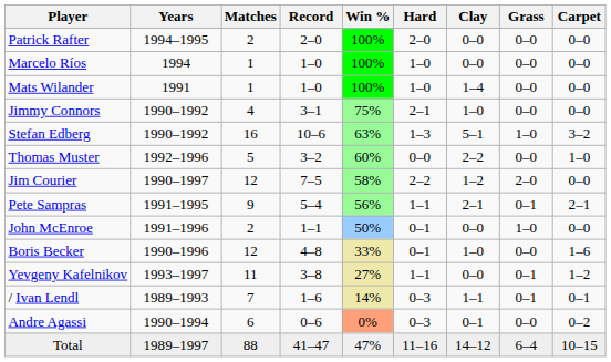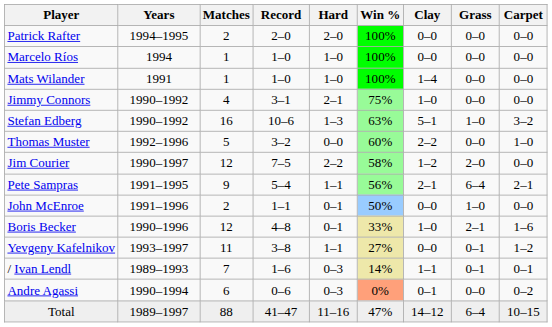columns swapped: Win % <-> Hard
Pete Sampras | Grass: 0–1 -> 6–4
Boris Becker | Grass: 0–0 -> 2–1
